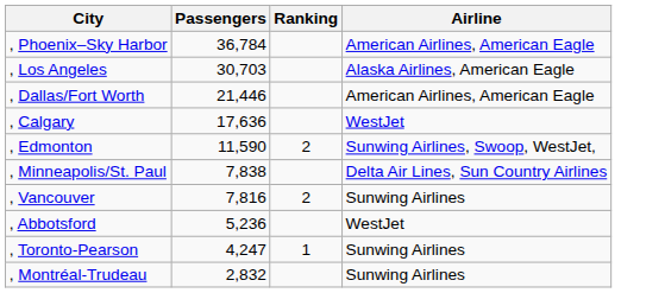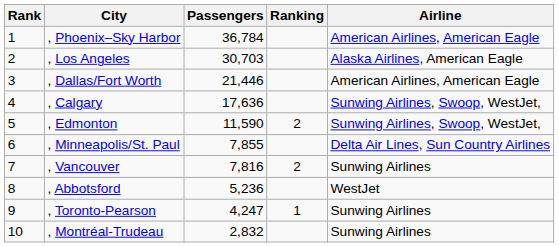+ column: Rank | 1 | 2 | 3 | 4 | 5 | 6 | 7 | 8 | 9 | 10
, Calgary | Airline: WestJet -> Sunwing Airlines, Swoop, WestJet,
, Minneapolis/St. Paul | Passengers: 7,838 -> 7,855
